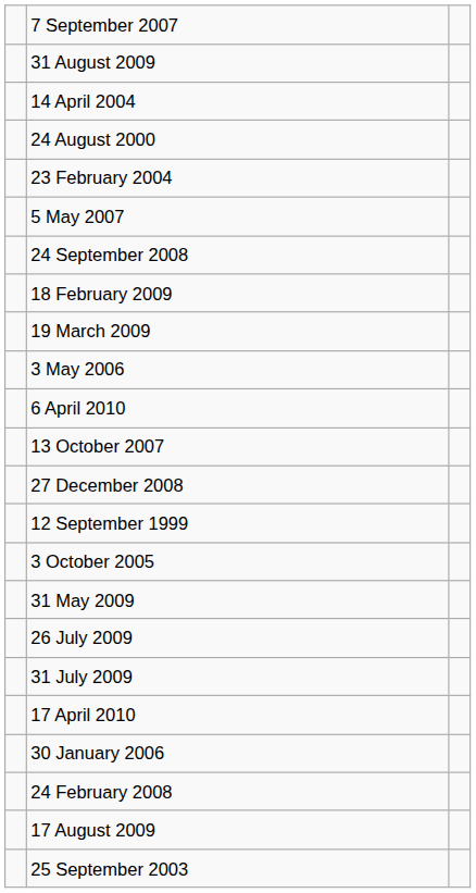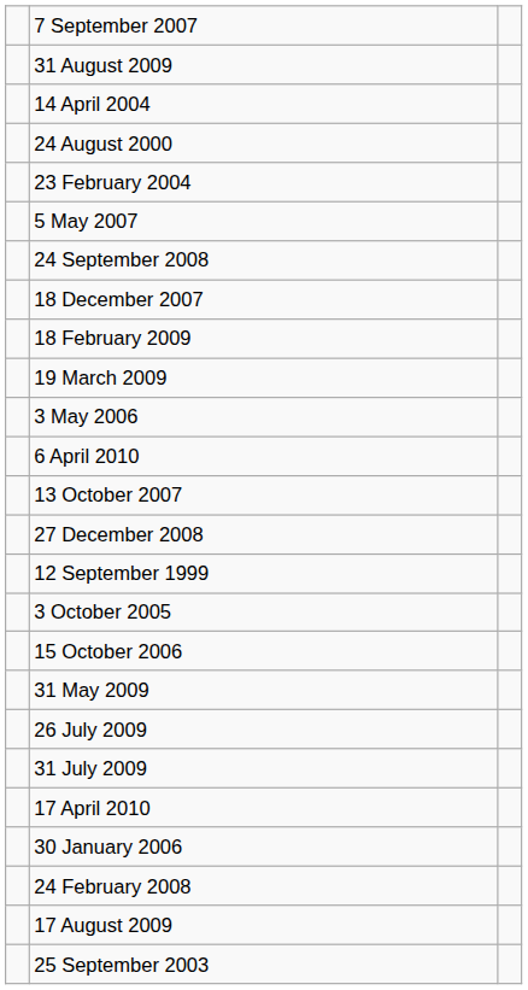+ row: 18 December 2007
+ row: 15 October 2006
